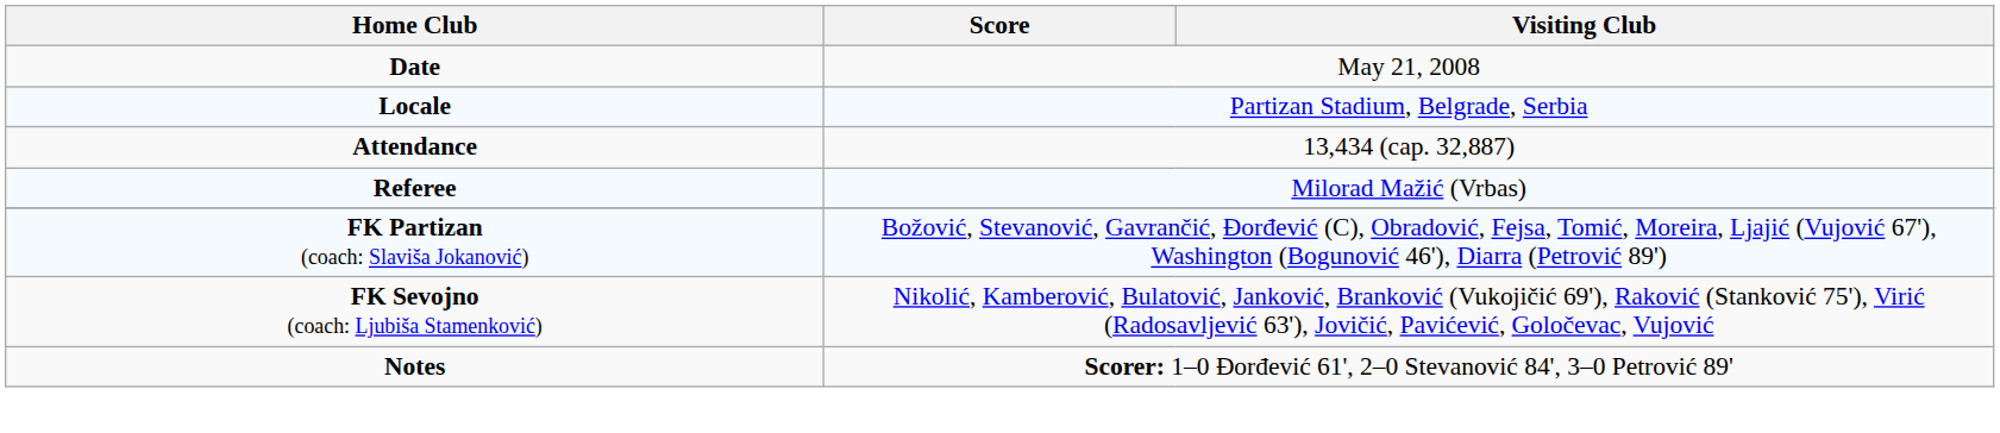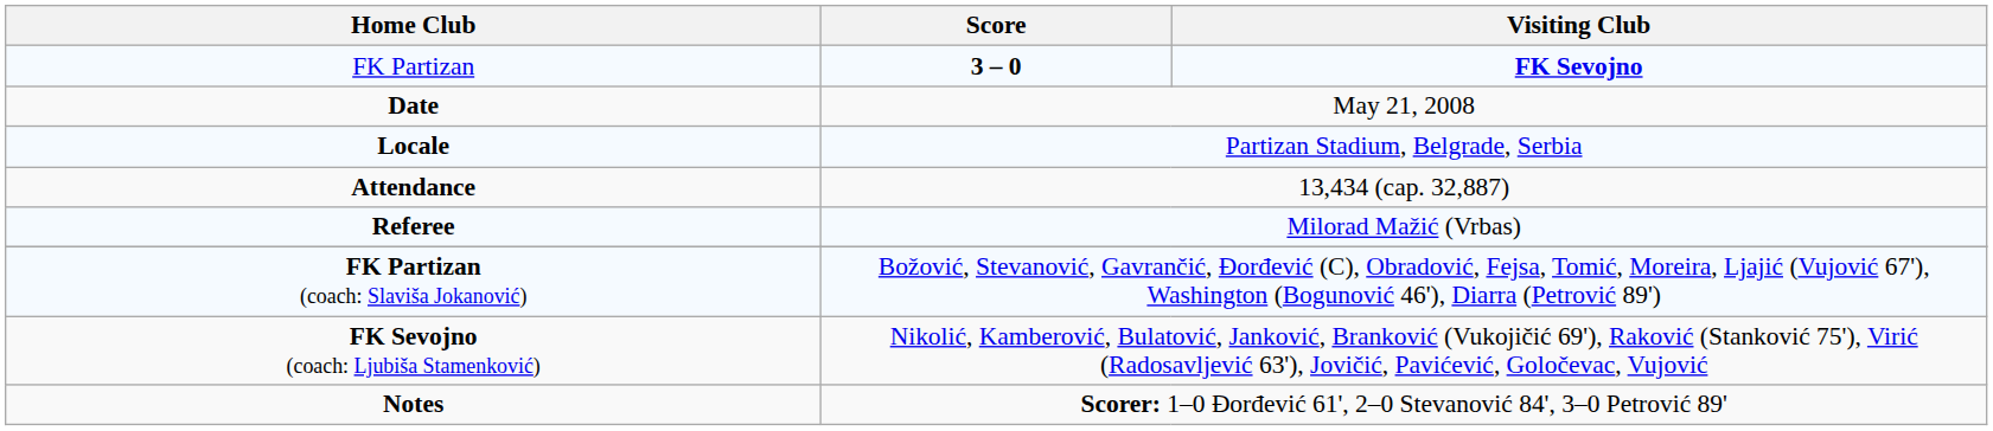+ row: FK Partizan | 3 – 0 | FK Sevojno
